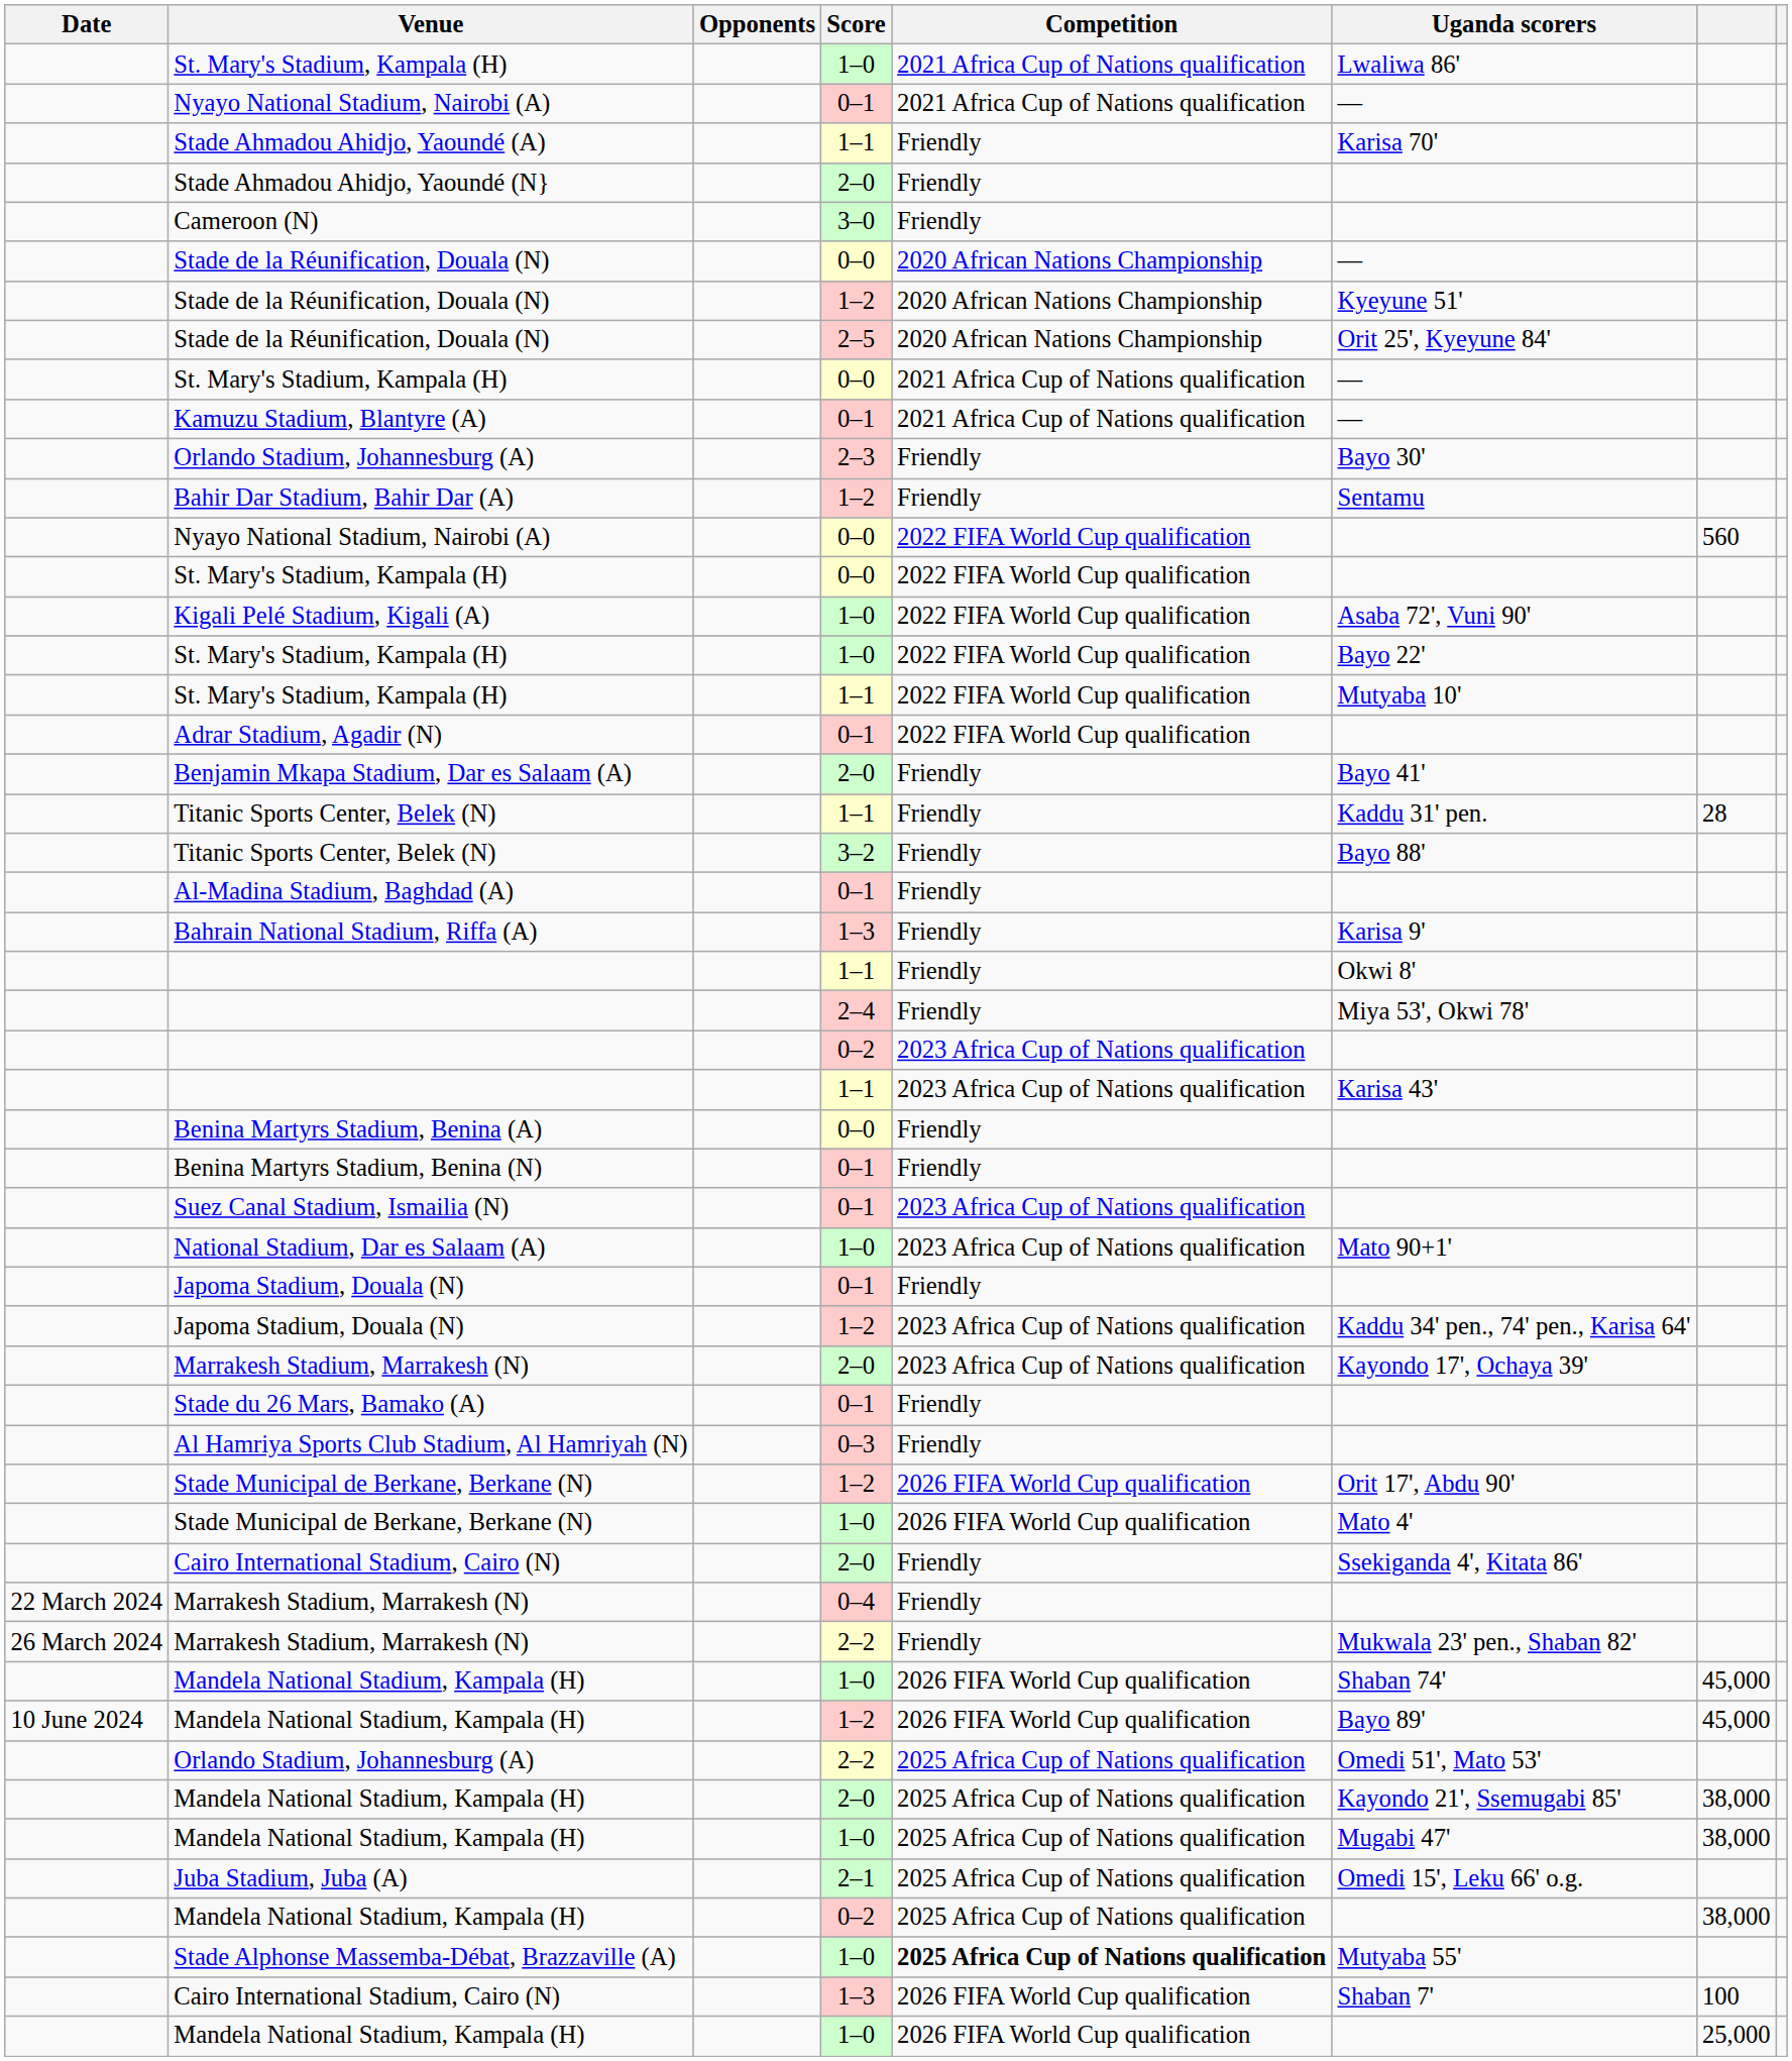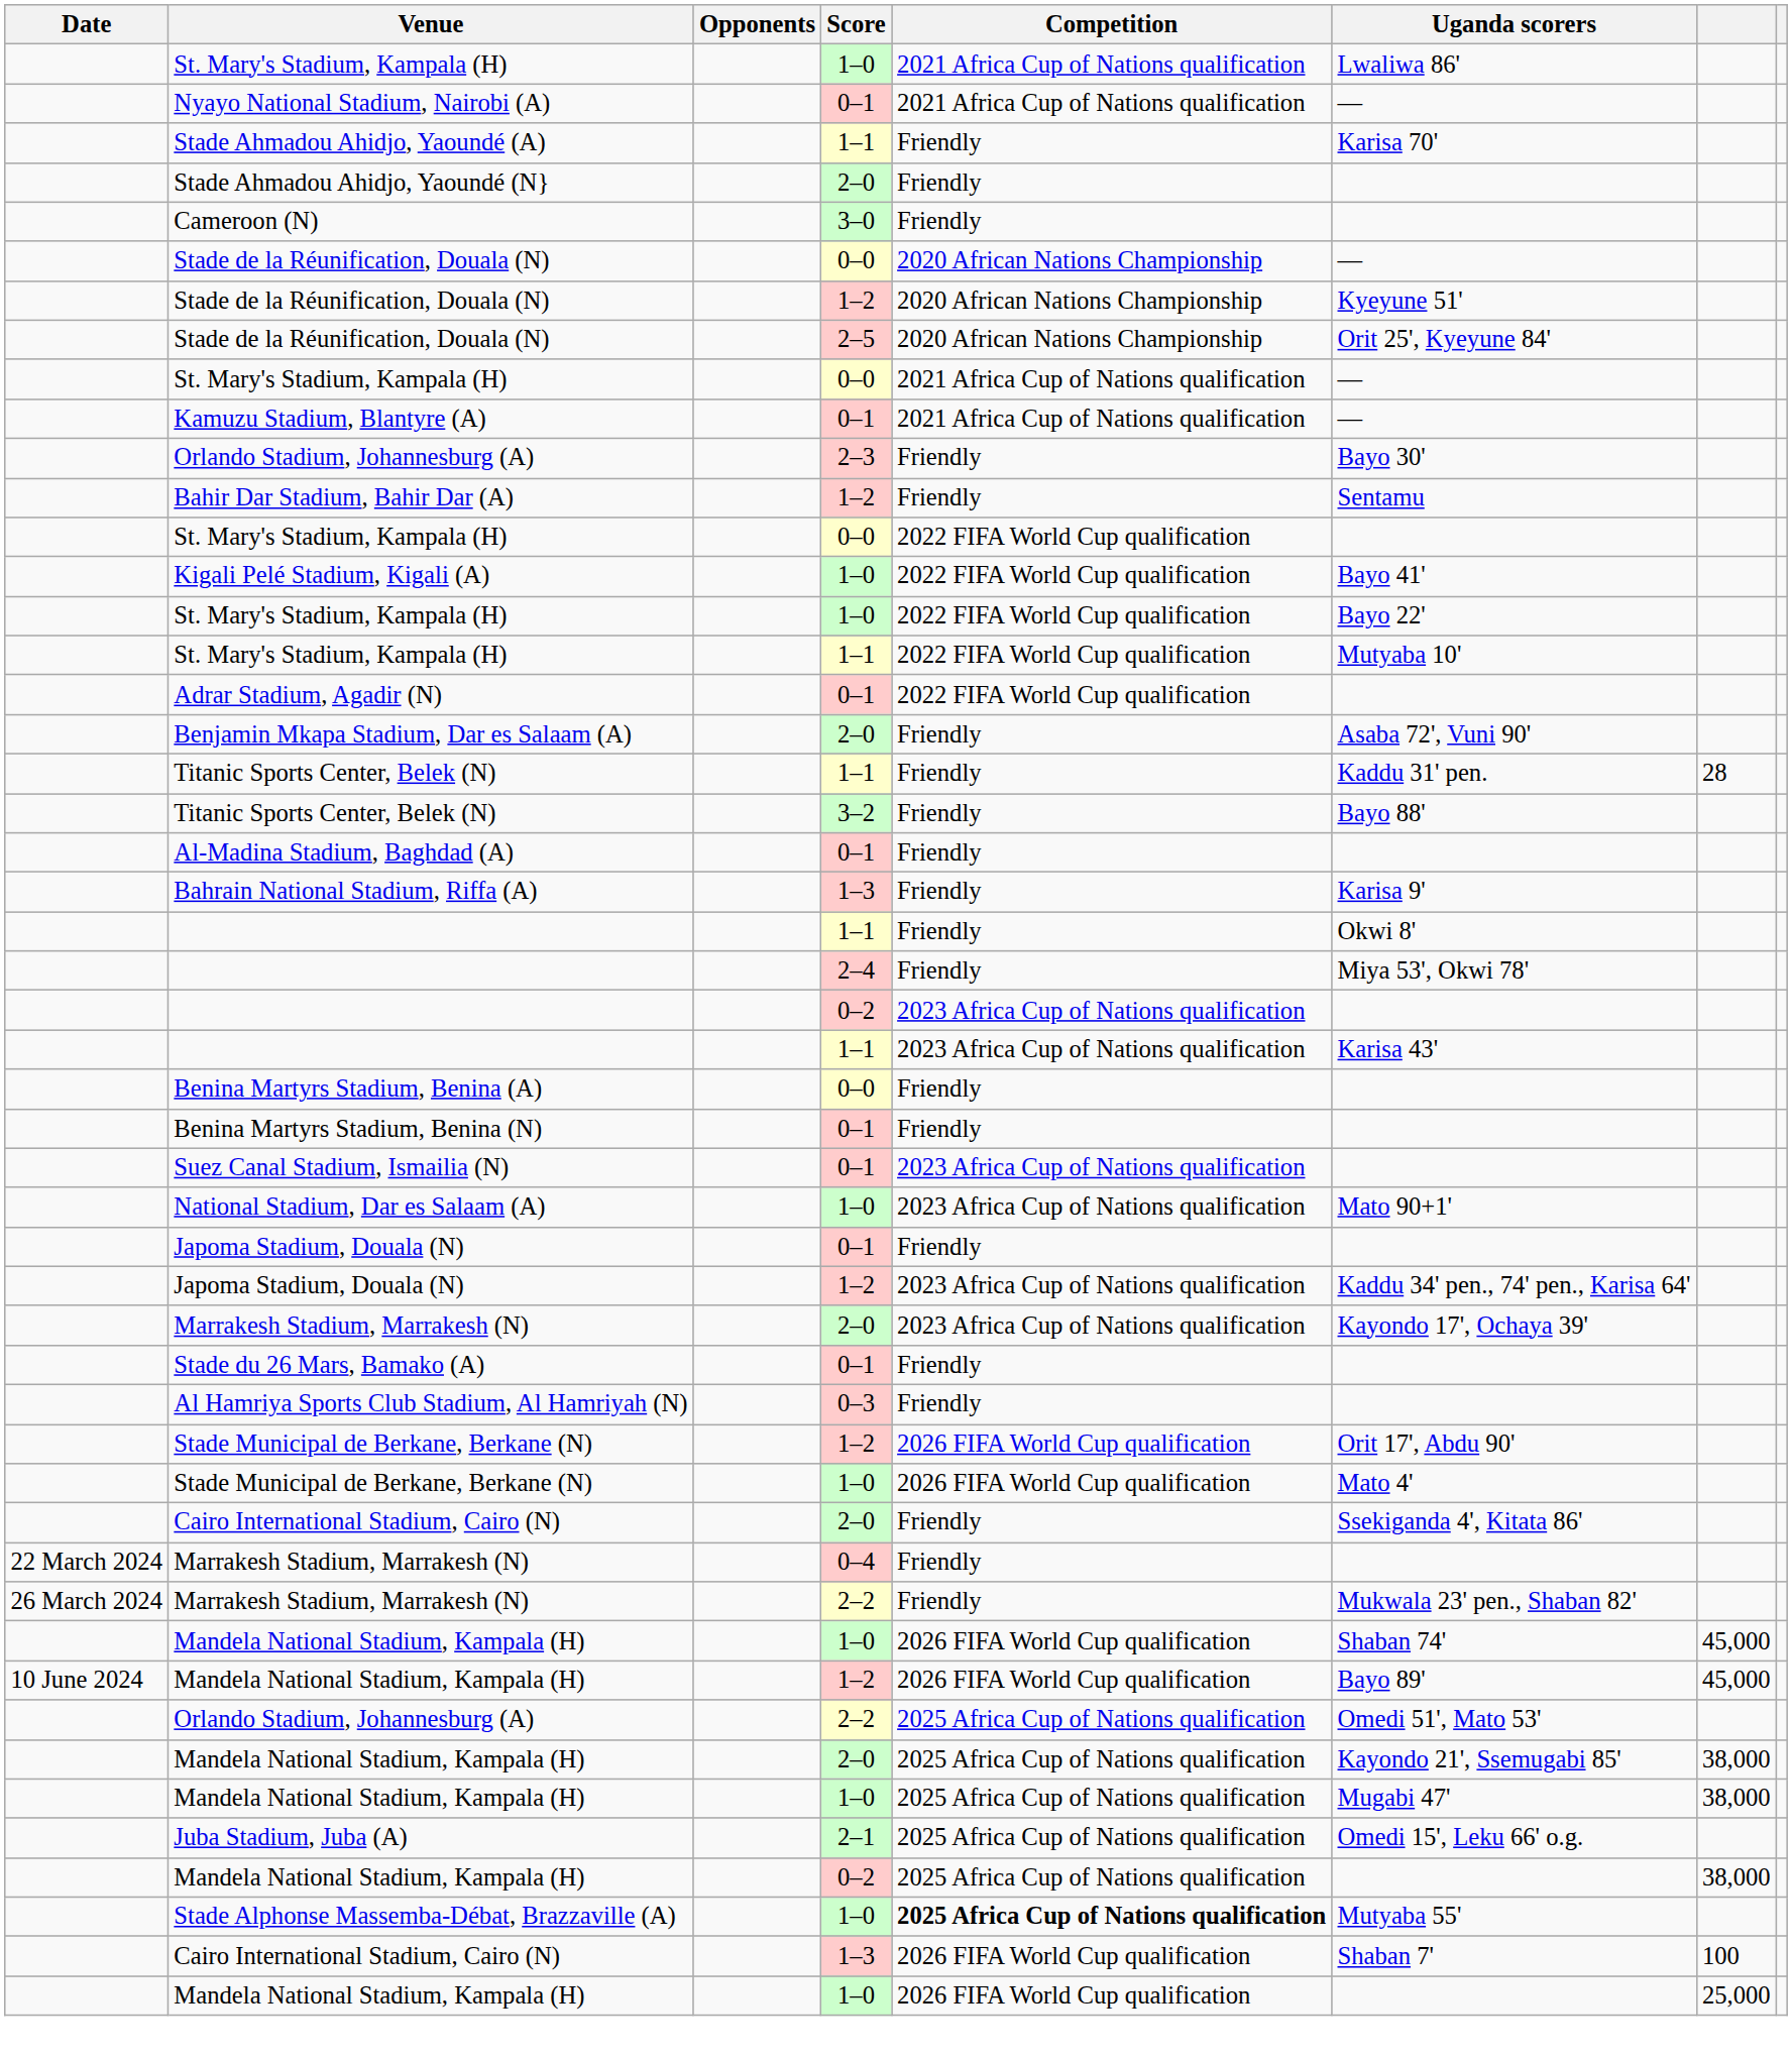- row: Nyayo National Stadium, Nairobi (A) | 0–0 | 2022 FIFA World Cup qualification | 560
Kigali Pelé Stadium, Kigali (A) | Uganda scorers: Asaba 72', Vuni 90' -> Bayo 41'
Benjamin Mkapa Stadium, Dar es Salaam (A) | Uganda scorers: Bayo 41' -> Asaba 72', Vuni 90'
